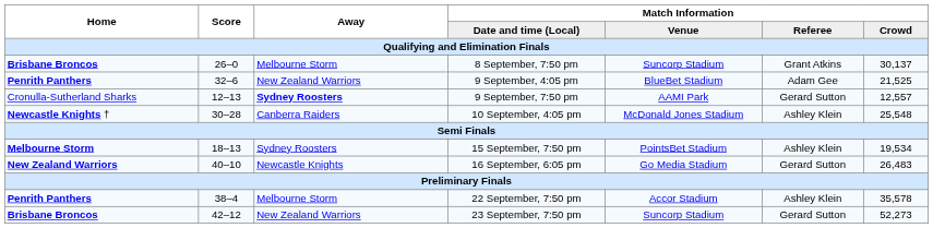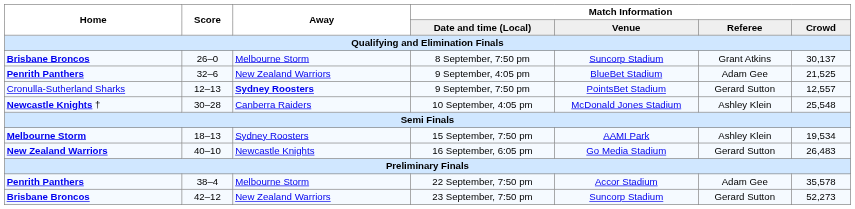9 September, 7:50 pm | Match Information / Venue: AAMI Park -> PointsBet Stadium
15 September, 7:50 pm | Match Information / Venue: PointsBet Stadium -> AAMI Park
22 September, 7:50 pm | Match Information / Referee: Ashley Klein -> Adam Gee
